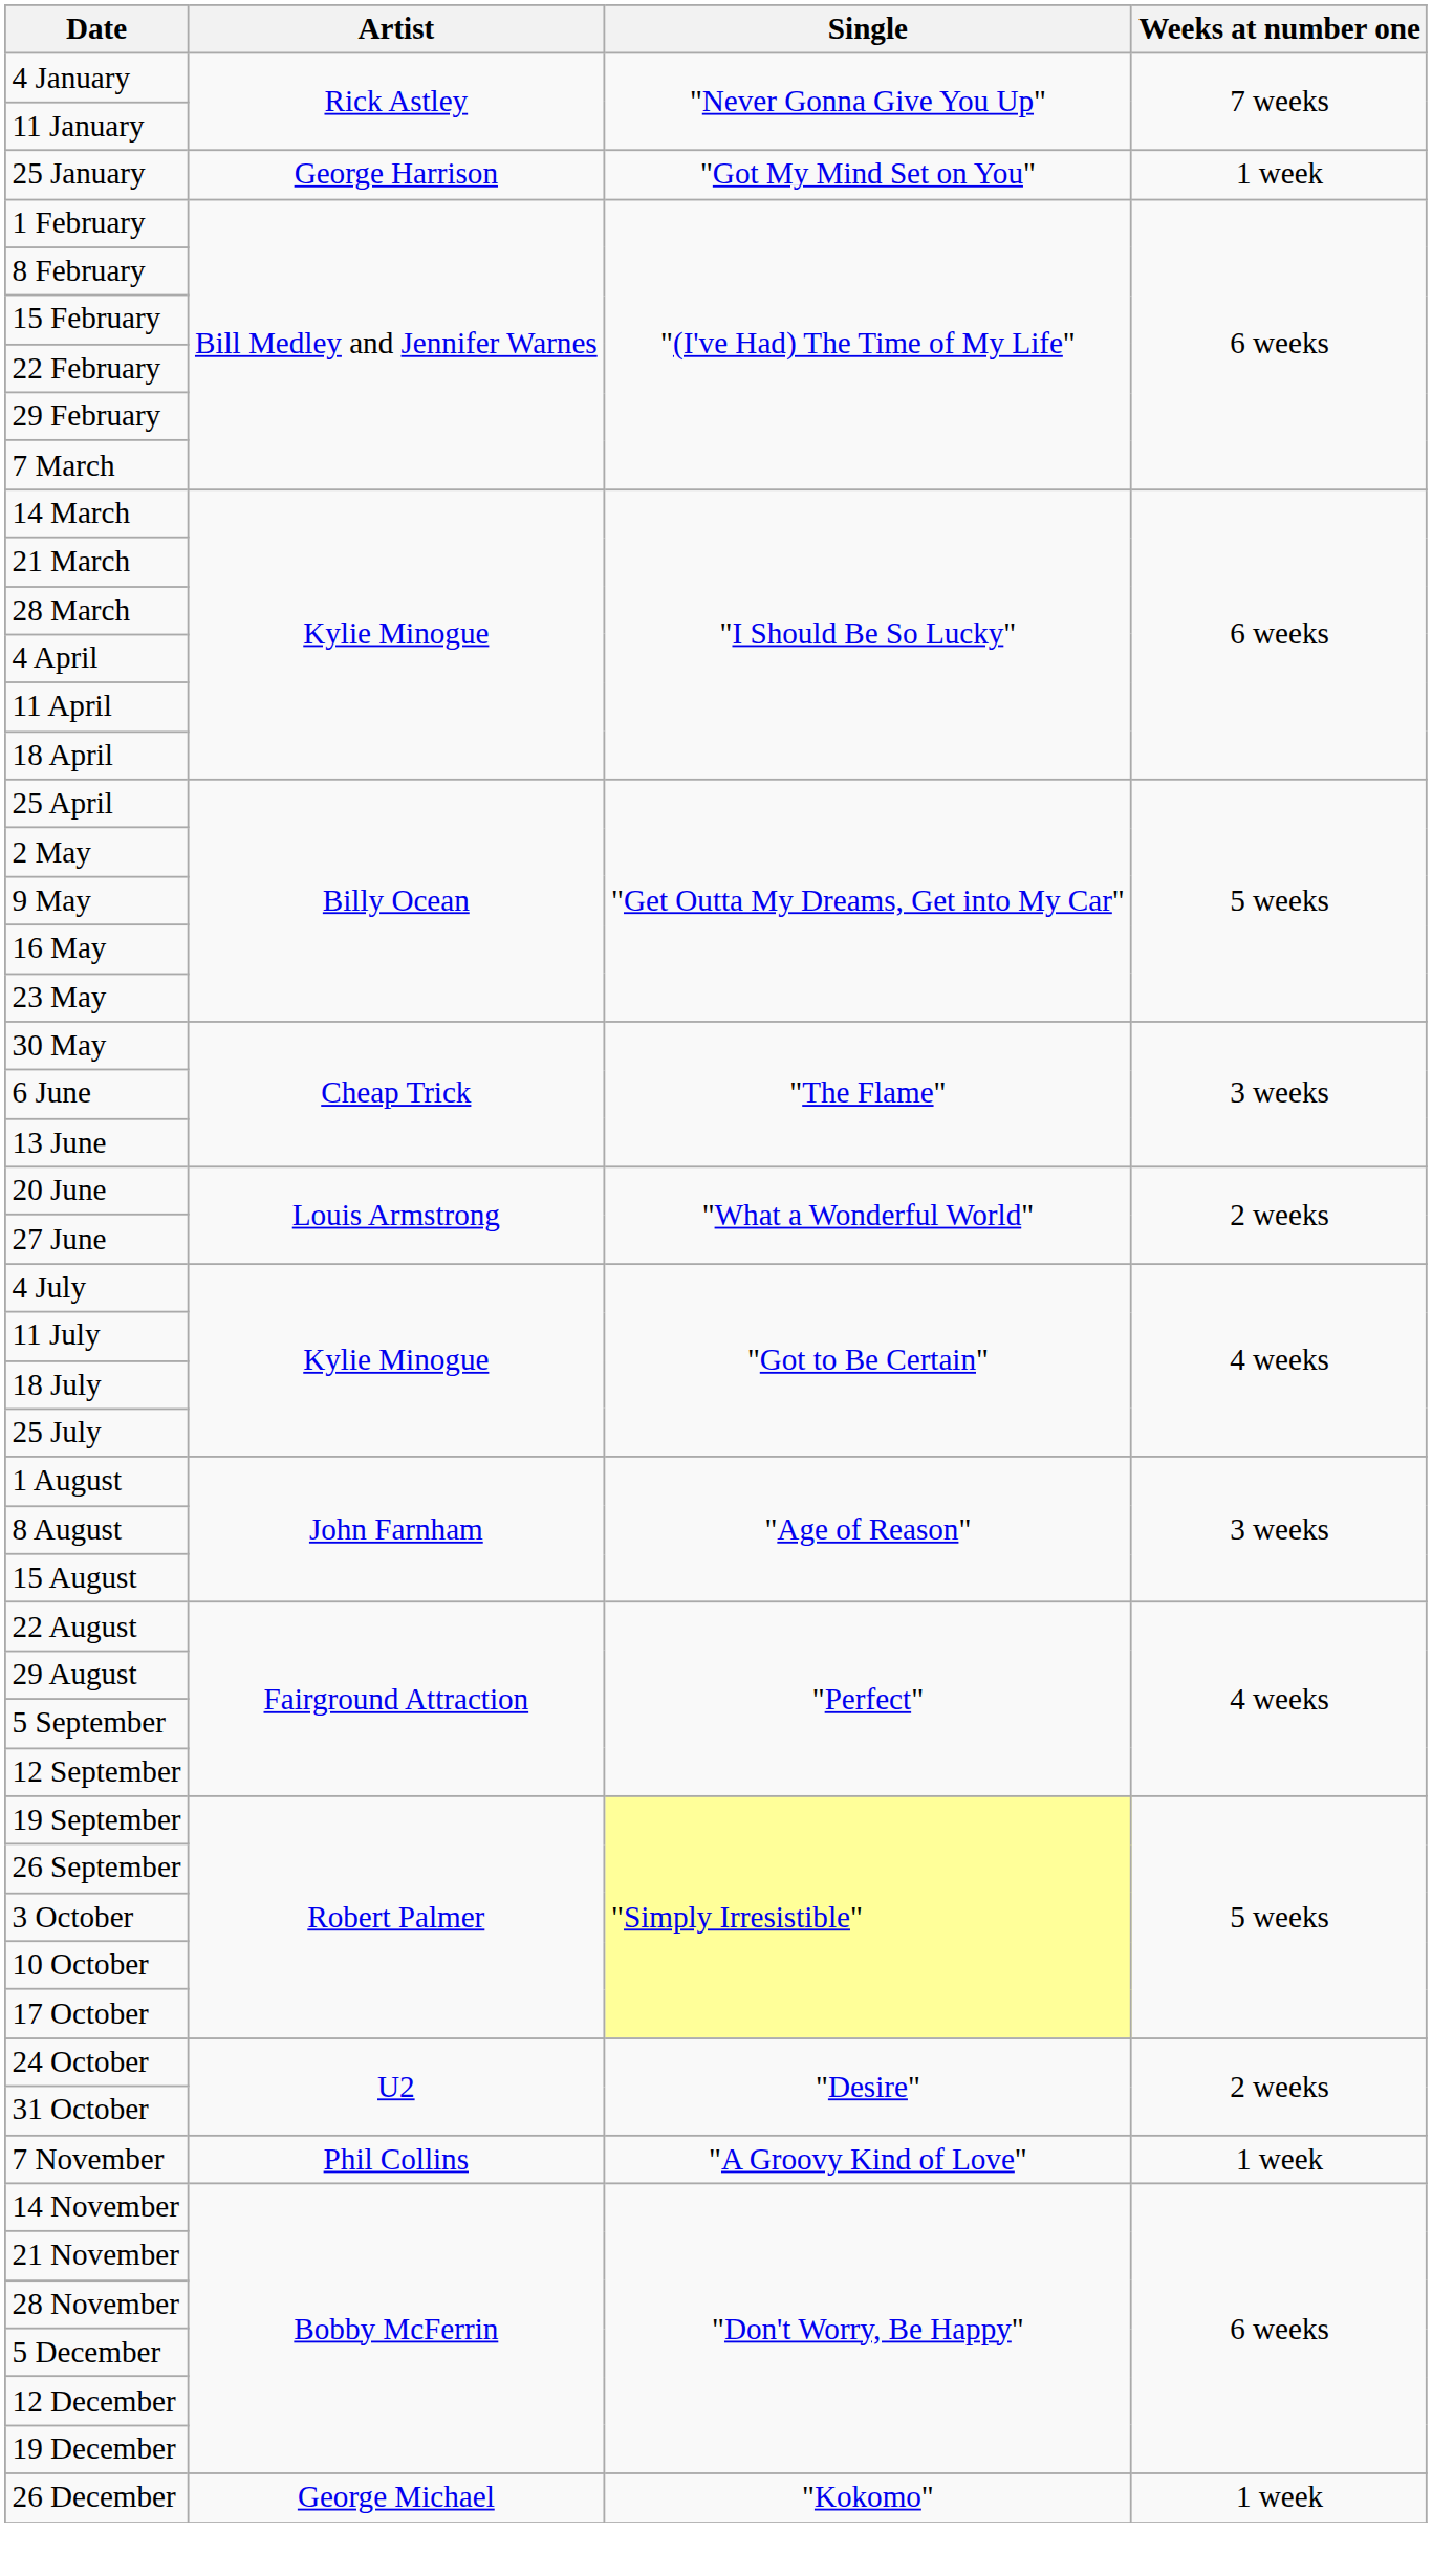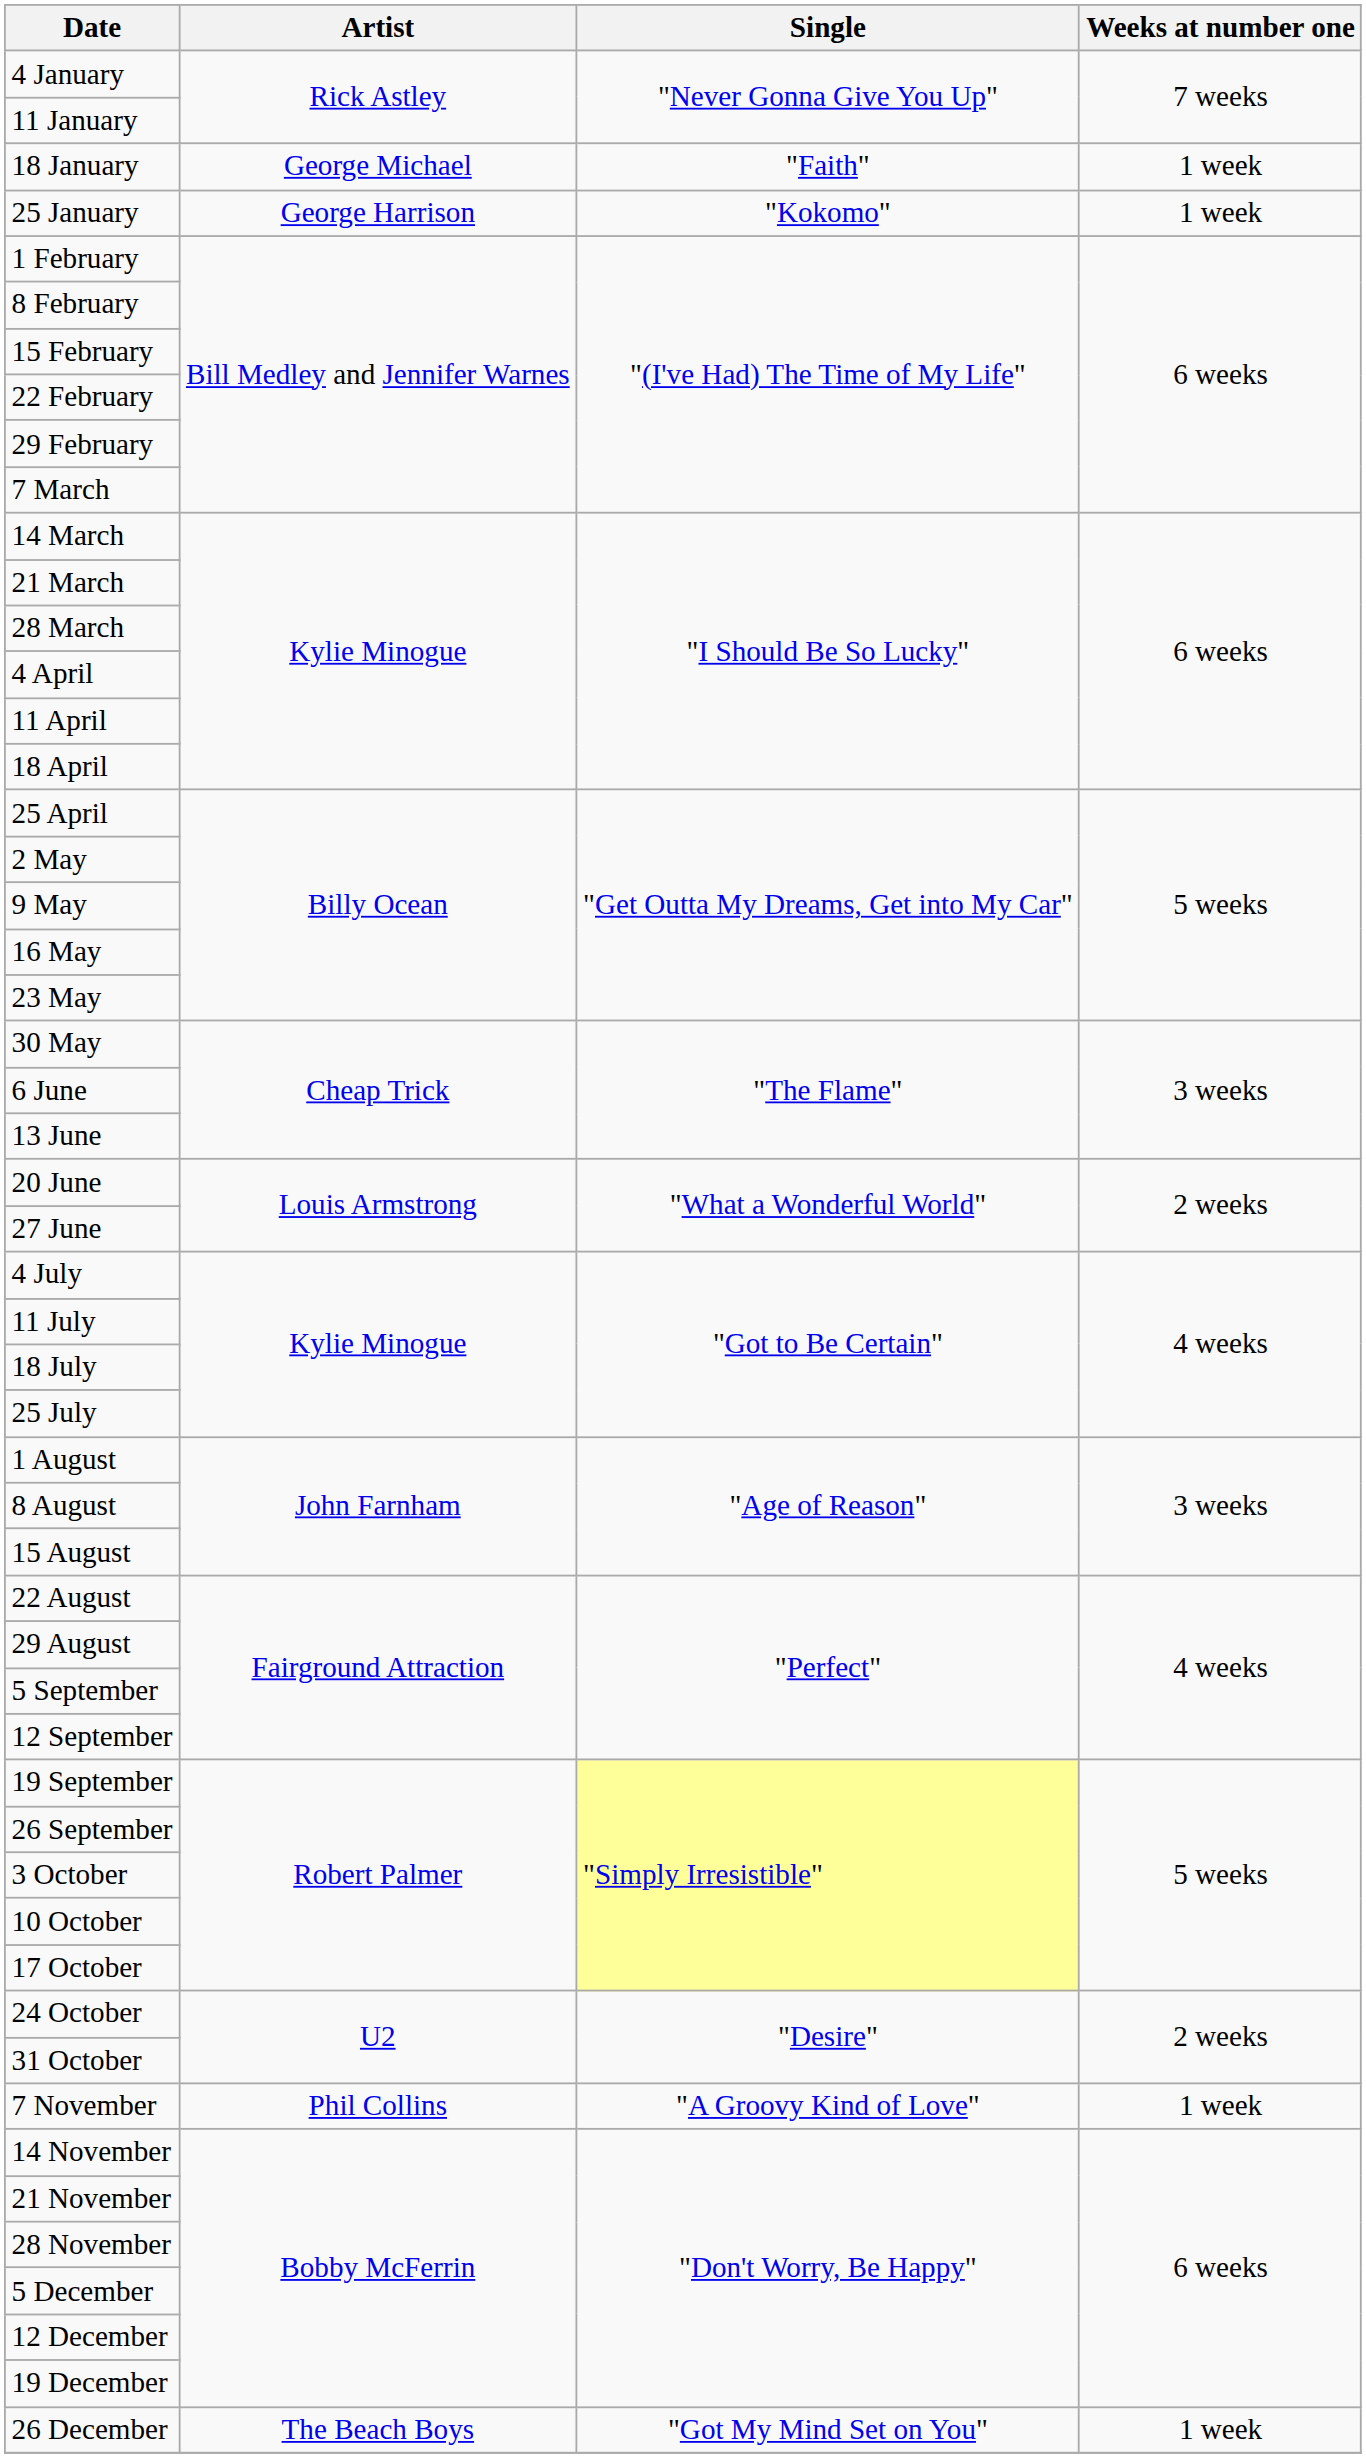+ row: 18 January | George Michael | "Faith" | 1 week
25 January | Single: "Got My Mind Set on You" -> "Kokomo"
26 December | Artist: George Michael -> The Beach Boys
26 December | Single: "Kokomo" -> "Got My Mind Set on You"
